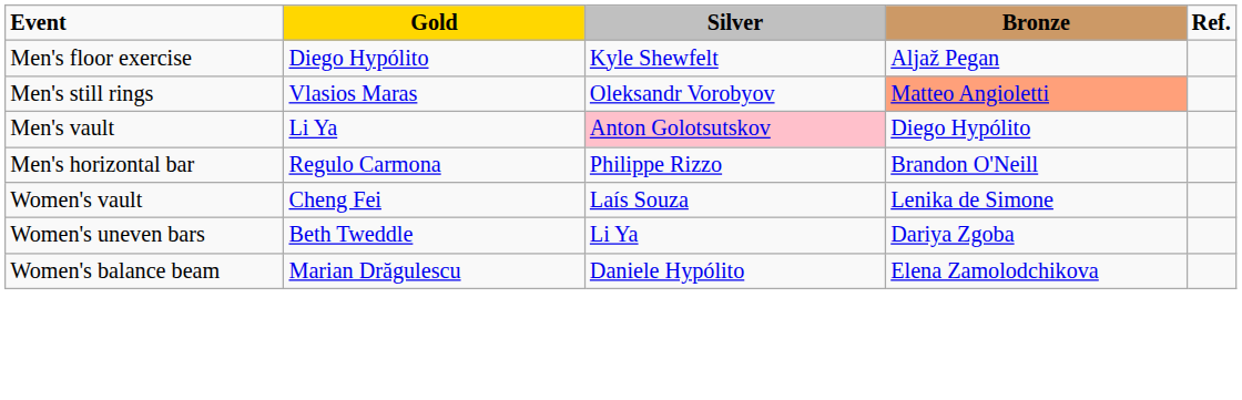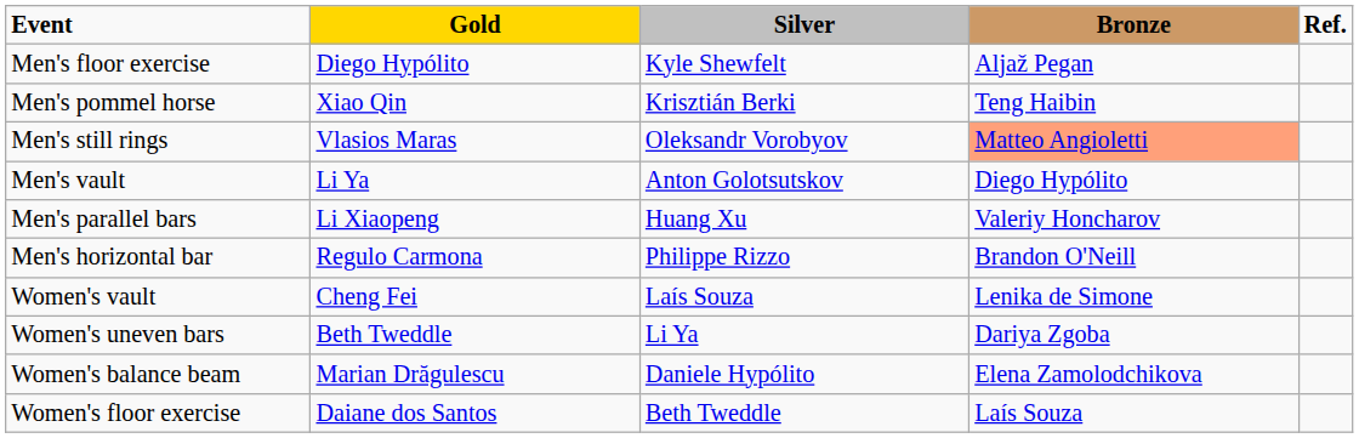+ row: Men's pommel horse | Xiao Qin | Krisztián Berki | Teng Haibin
Men's vault | Silver: pink background -> no background
+ row: Men's parallel bars | Li Xiaopeng | Huang Xu | Valeriy Honcharov
+ row: Women's floor exercise | Daiane dos Santos | Beth Tweddle | Laís Souza
